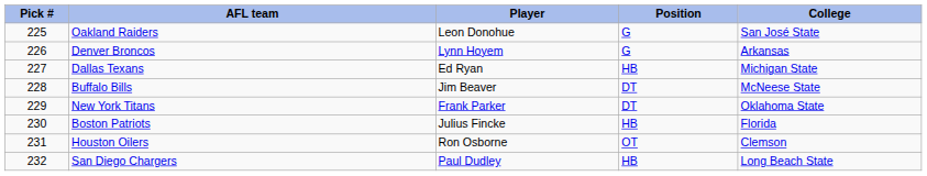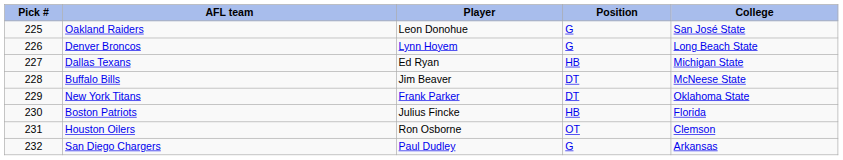Denver Broncos | College: Arkansas -> Long Beach State
San Diego Chargers | Position: HB -> G
San Diego Chargers | College: Long Beach State -> Arkansas
